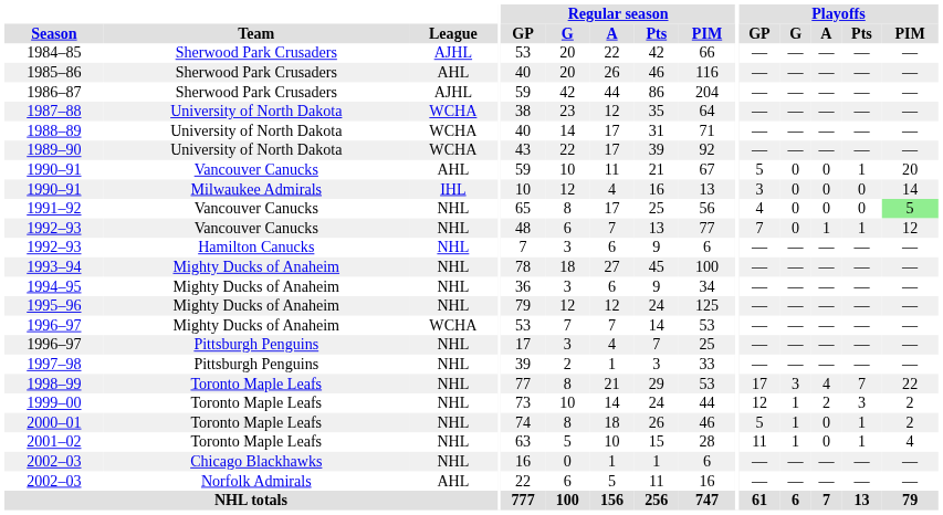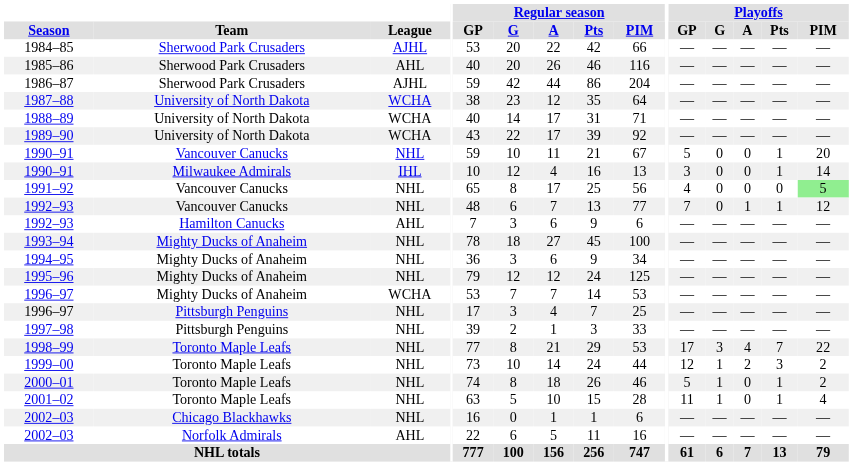1990–91 / Vancouver Canucks | League: AHL -> NHL
1990–91 / Milwaukee Admirals | Playoffs / Pts: 0 -> 1
1992–93 / Hamilton Canucks | League: NHL -> AHL
